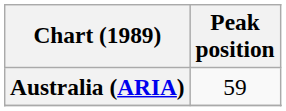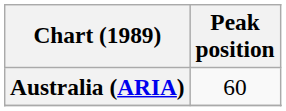Australia (ARIA) | Peak position: 59 -> 60
